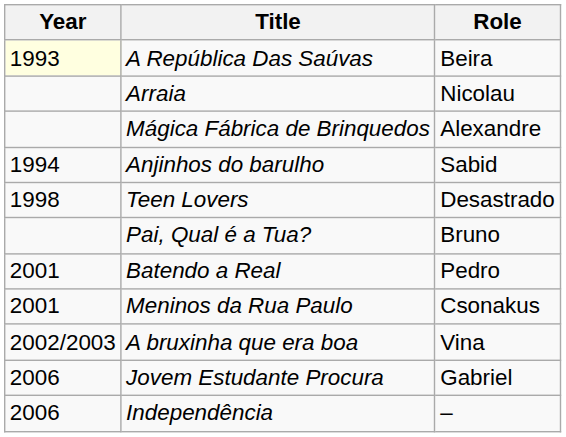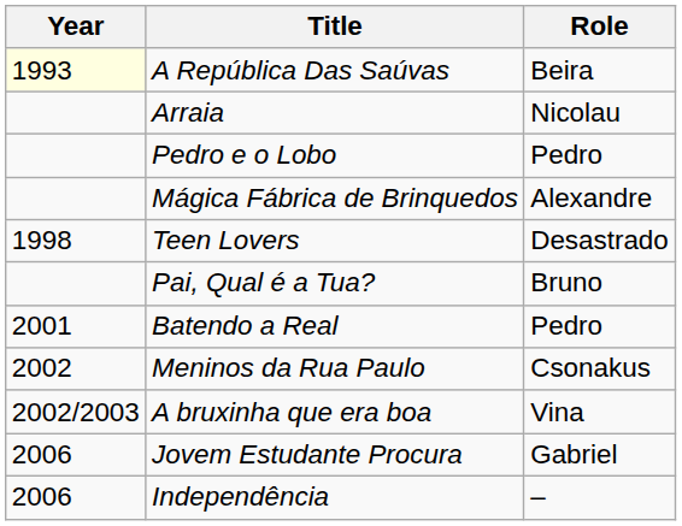+ row: Pedro e o Lobo | Pedro
- row: 1994 | Anjinhos do barulho | Sabid
Meninos da Rua Paulo | Year: 2001 -> 2002
